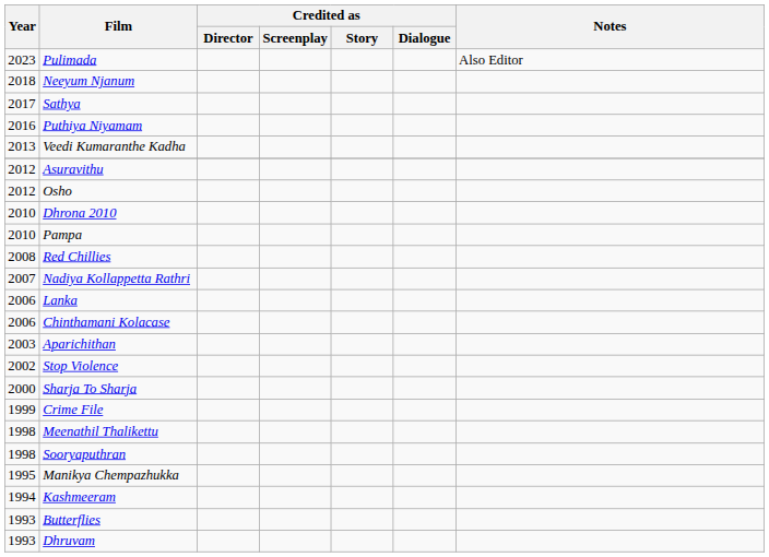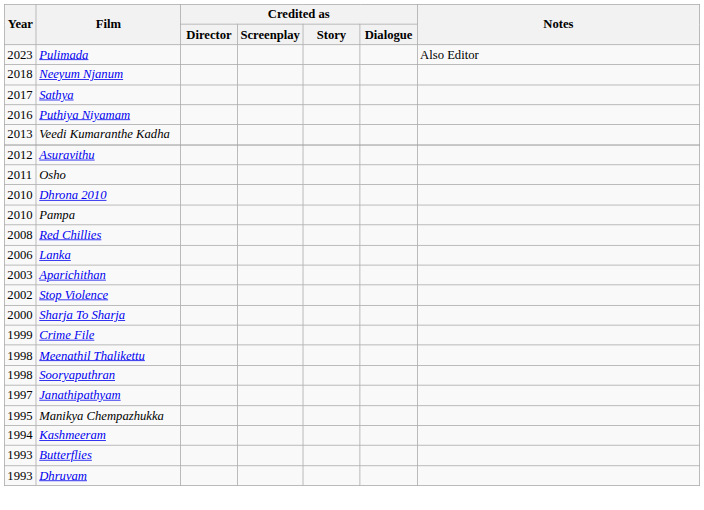Osho | Year: 2012 -> 2011
- row: 2007 | Nadiya Kollappetta Rathri
- row: 2006 | Chinthamani Kolacase
+ row: 1997 | Janathipathyam
